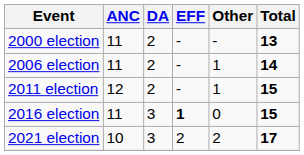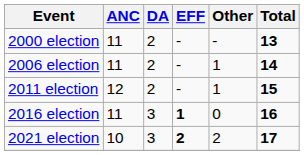2016 election | Total: 15 -> 16
2021 election | EFF: normal -> bold
